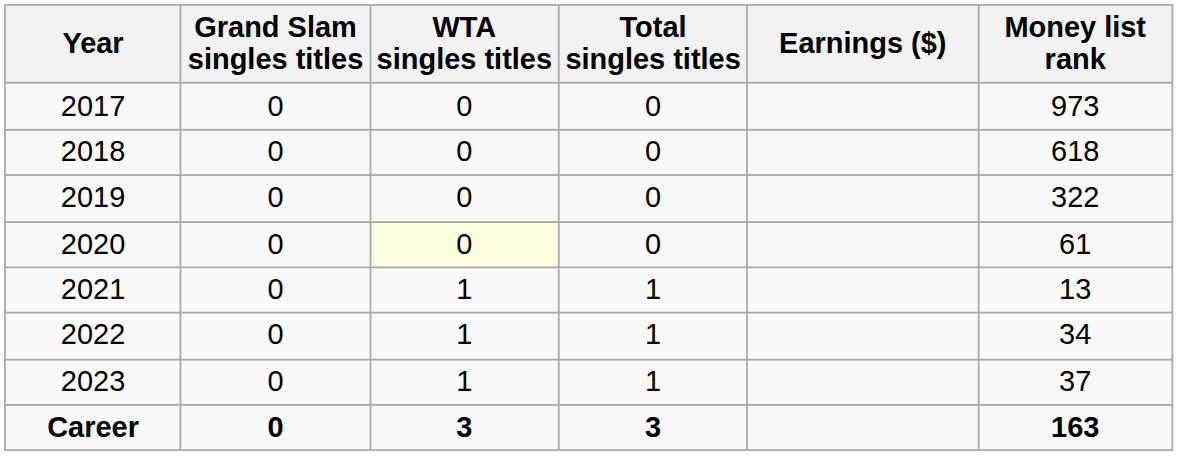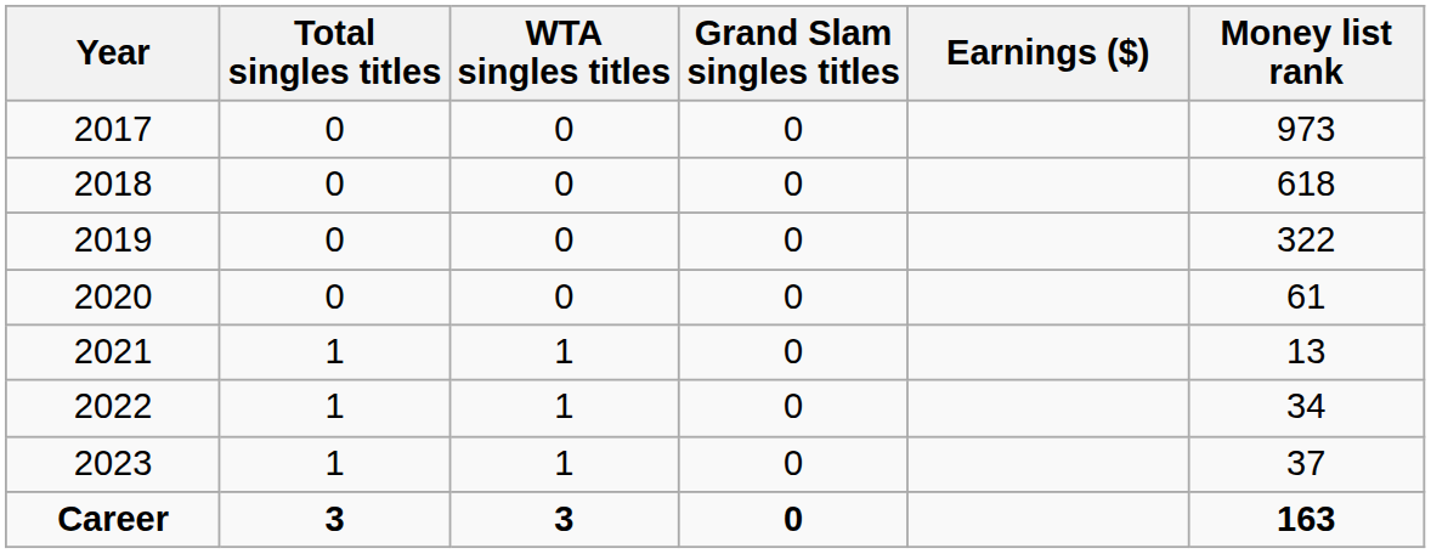columns swapped: Grand Slam singles titles <-> Total singles titles
2020 | WTA singles titles: lightyellow background -> no background
